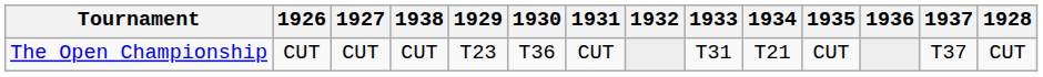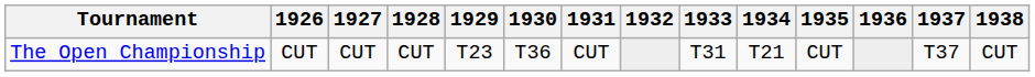columns swapped: 1928 <-> 1938
